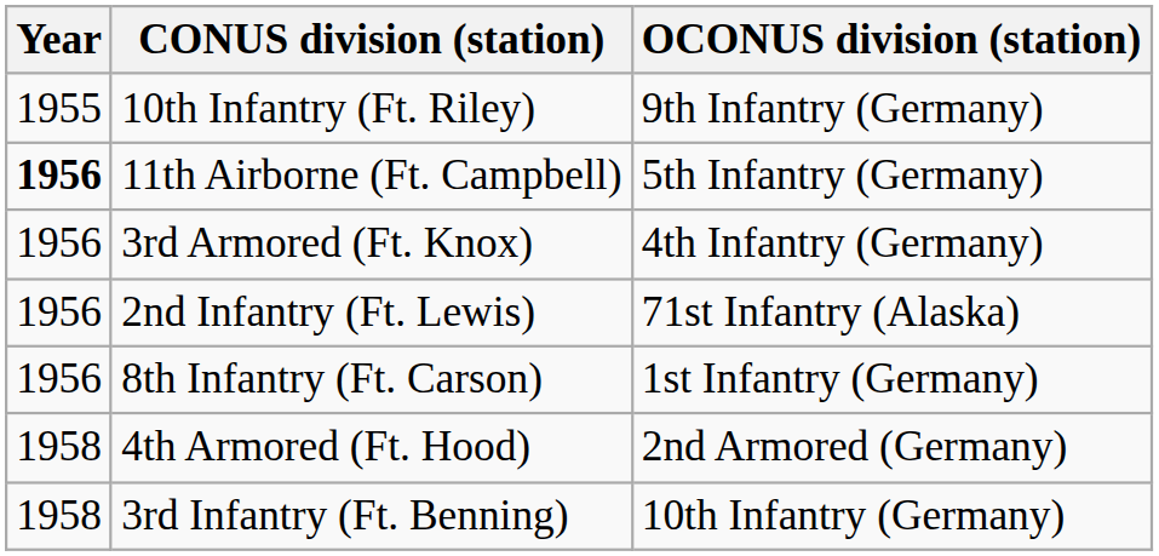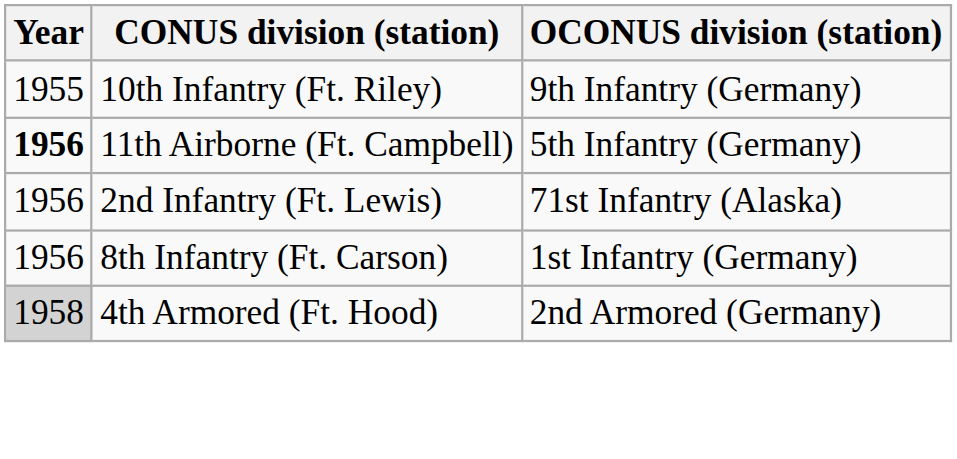- row: 1956 | 3rd Armored (Ft. Knox) | 4th Infantry (Germany)
4th Armored (Ft. Hood) | Year: no background -> lightgrey background
- row: 1958 | 3rd Infantry (Ft. Benning) | 10th Infantry (Germany)
